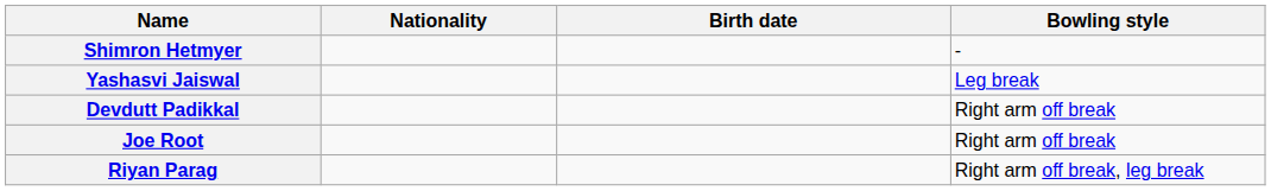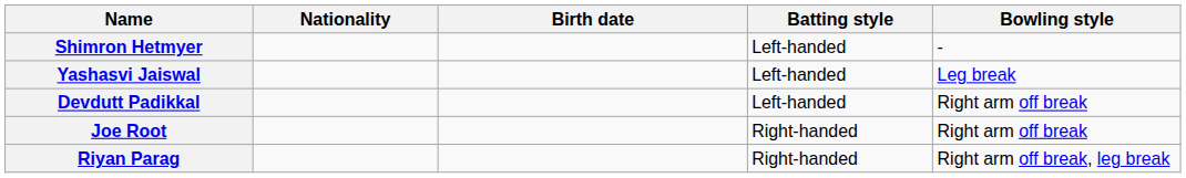+ column: Batting style | Left-handed | Left-handed | Left-handed | Right-handed | Right-handed
